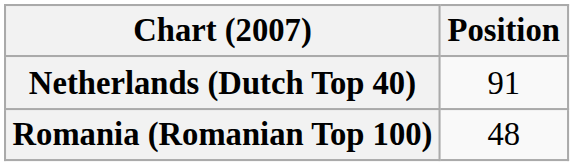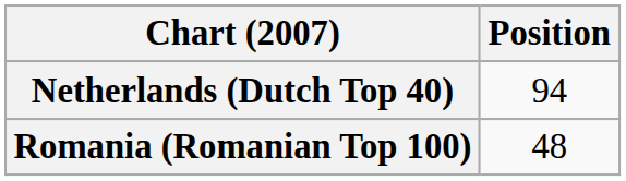Netherlands (Dutch Top 40) | Position: 91 -> 94
